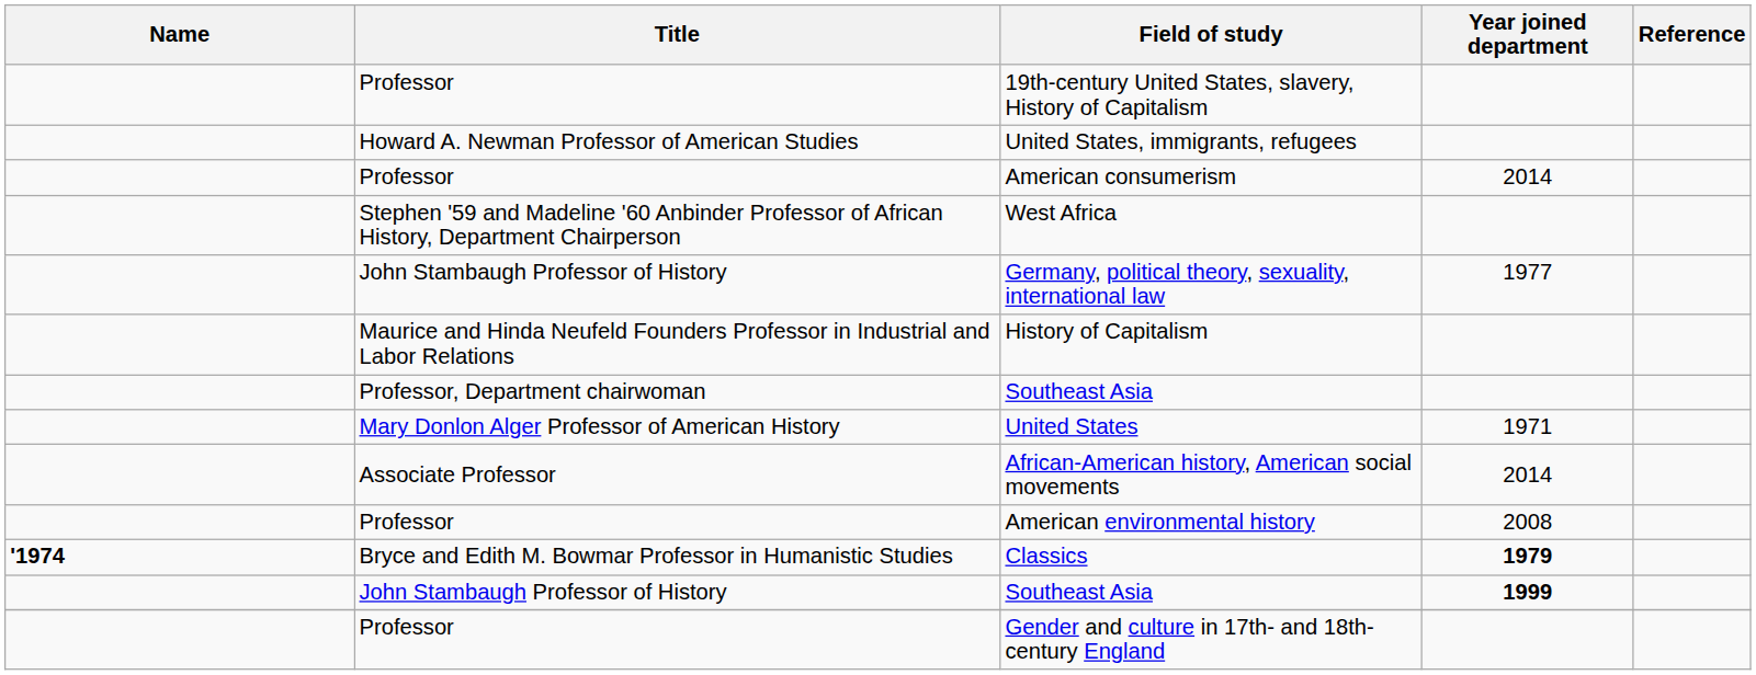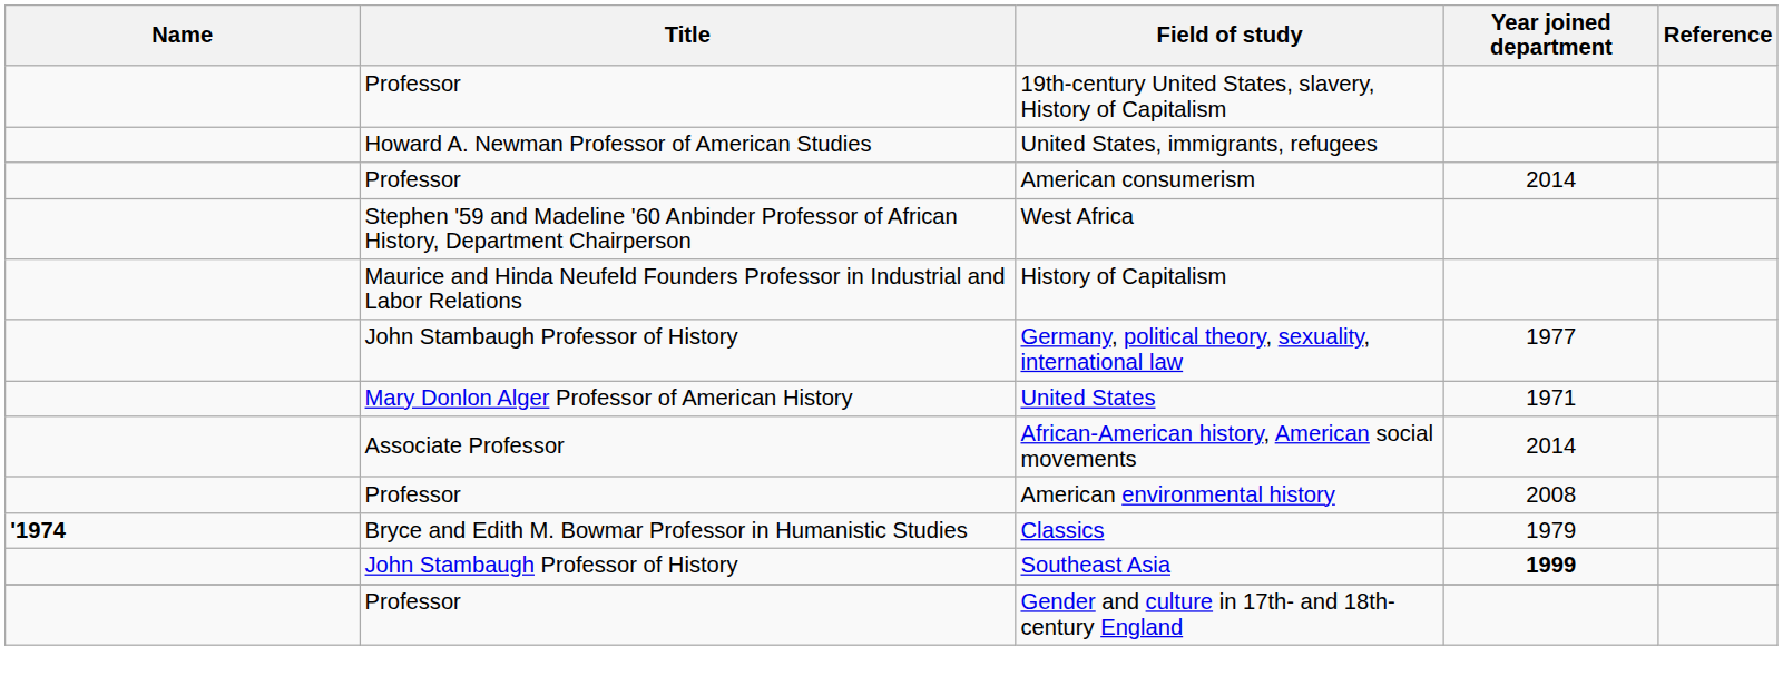rows swapped: Germany, political theory, sexuality, international law <-> History of Capitalism
- row: Professor, Department chairwoman | Southeast Asia
Classics | Year joined department: bold -> normal
